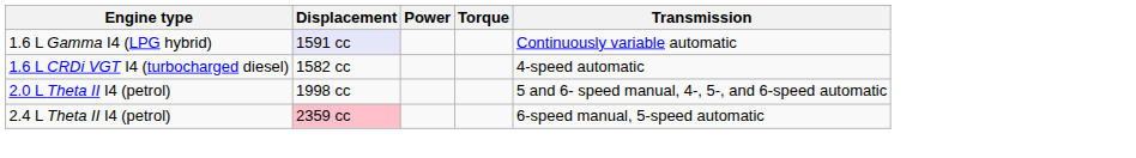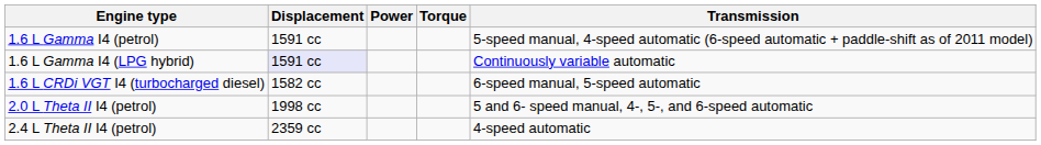+ row: 1.6 L Gamma I4 (petrol) | 1591 cc | 5-speed manual, 4-speed automatic (6-speed automatic + paddle-shift as of 2011 model)
1.6 L CRDi VGT I4 (turbocharged diesel) | Transmission: 4-speed automatic -> 6-speed manual, 5-speed automatic
2.4 L Theta II I4 (petrol) | Displacement: pink background -> no background
2.4 L Theta II I4 (petrol) | Transmission: 6-speed manual, 5-speed automatic -> 4-speed automatic
